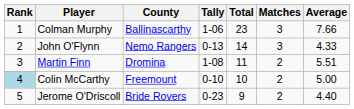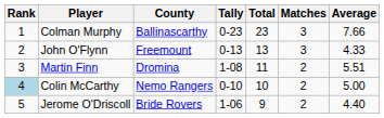Colman Murphy | Tally: 1-06 -> 0-23
John O'Flynn | County: Nemo Rangers -> Freemount
John O'Flynn | Total: 14 -> 13
Colin McCarthy | County: Freemount -> Nemo Rangers
Jerome O'Driscoll | Tally: 0-23 -> 1-06
